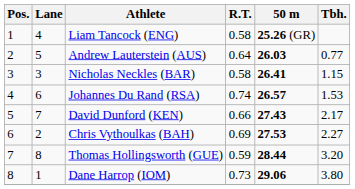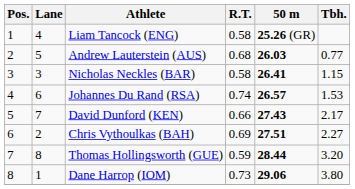Andrew Lauterstein (AUS) | R.T.: 0.64 -> 0.68
Chris Vythoulkas (BAH) | 50 m: 27.53 -> 27.51
